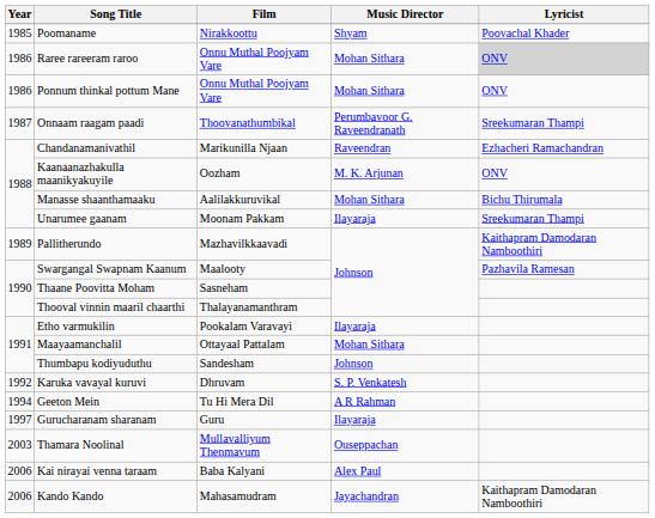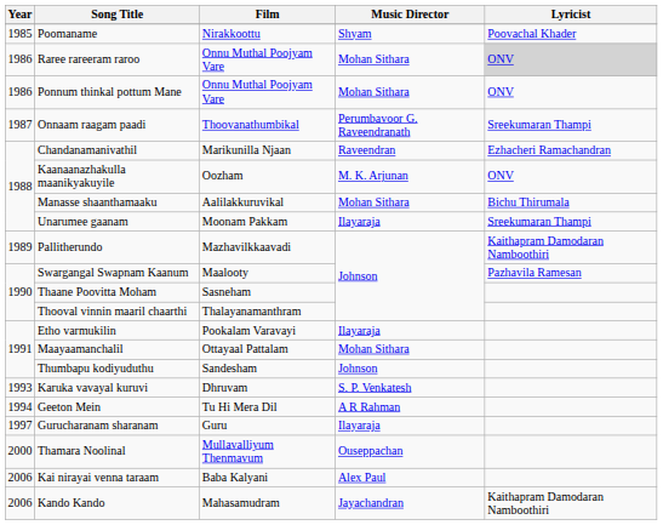Karuka vavayal kuruvi | Year: 1992 -> 1993
Thamara Noolinal | Year: 2003 -> 2000
